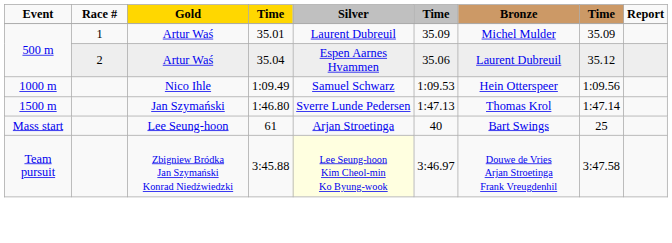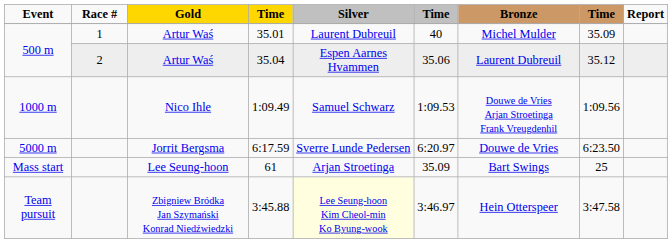35.01 | column 6: 35.09 -> 40
1:09.49 | Bronze: Hein Otterspeer -> Douwe de Vries Arjan Stroetinga Frank Vreugdenhil
- row: 1500 m | Jan Szymański | 1:46.80 | Sverre Lunde Pedersen | 1:47.13 | Thomas Krol | 1:47.14
+ row: 5000 m | Jorrit Bergsma | 6:17.59 | Sverre Lunde Pedersen | 6:20.97 | Douwe de Vries | 6:23.50
61 | column 6: 40 -> 35.09
3:45.88 | Bronze: Douwe de Vries Arjan Stroetinga Frank Vreugdenhil -> Hein Otterspeer
